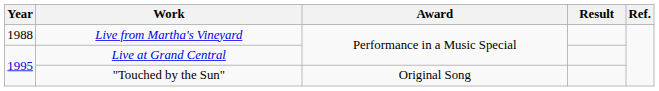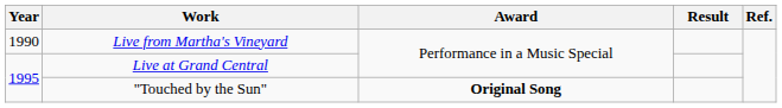Live from Martha's Vineyard | Year: 1988 -> 1990
"Touched by the Sun" | Award: normal -> bold
